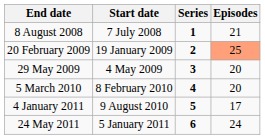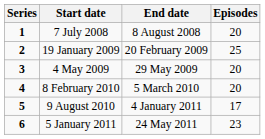columns swapped: Series <-> End date
7 July 2008 | Episodes: 21 -> 20
19 January 2009 | Episodes: lightsalmon background -> no background
5 January 2011 | Episodes: 24 -> 23
